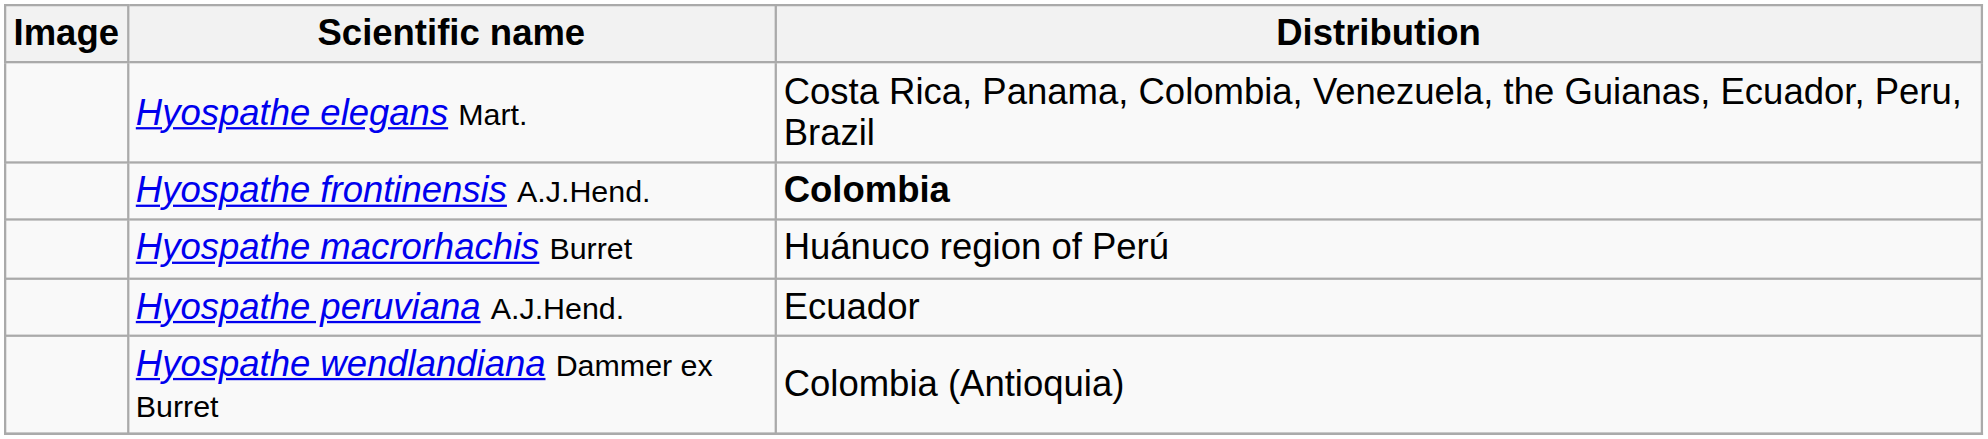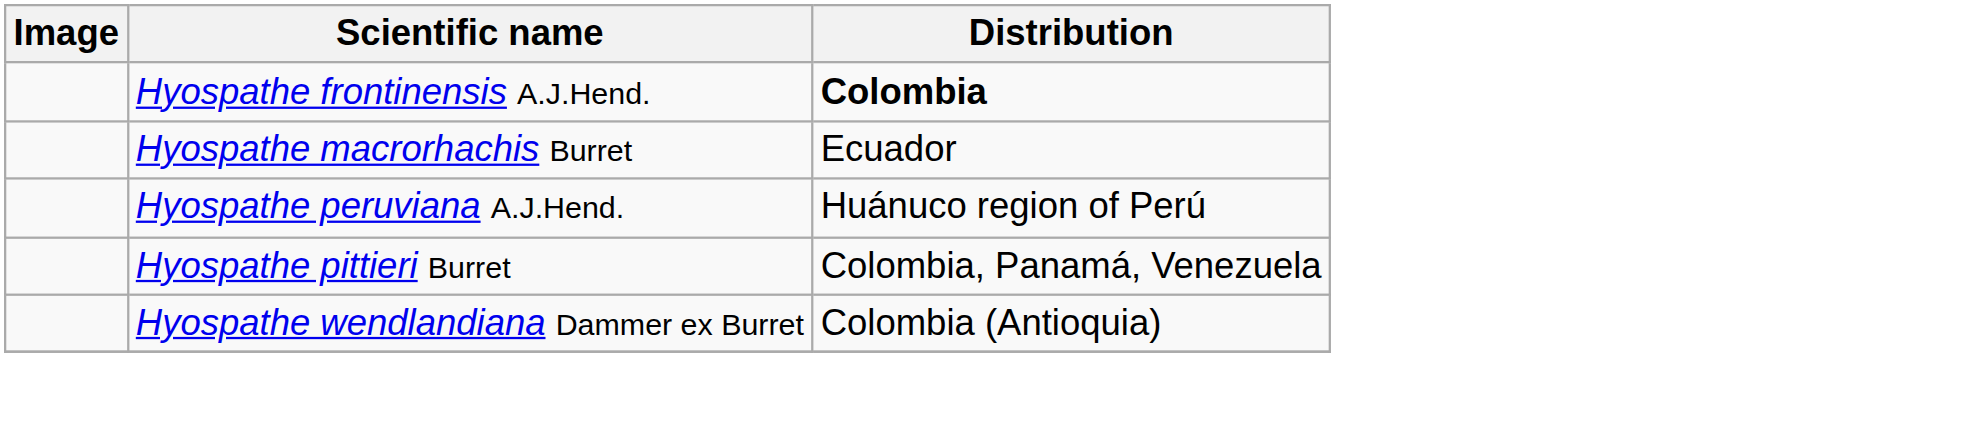- row: Hyospathe elegans Mart. | Costa Rica, Panama, Colombia, Venezuela, the Guianas, Ecuador, Peru, Brazil
Hyospathe macrorhachis Burret | Distribution: Huánuco region of Perú -> Ecuador
Hyospathe peruviana A.J.Hend. | Distribution: Ecuador -> Huánuco region of Perú
+ row: Hyospathe pittieri Burret | Colombia, Panamá, Venezuela
